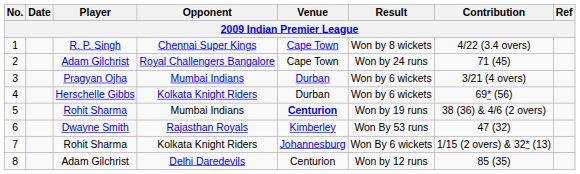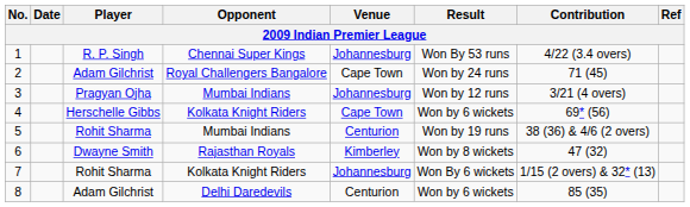1 | Venue: Cape Town -> Johannesburg
1 | Result: Won by 8 wickets -> Won By 53 runs
3 | Venue: Durban -> Johannesburg
3 | Result: Won by 6 wickets -> Won by 12 runs
4 | Venue: Durban -> Cape Town
5 | Venue: bold -> normal
6 | Result: Won By 53 runs -> Won by 8 wickets
8 | Result: Won by 12 runs -> Won by 6 wickets
